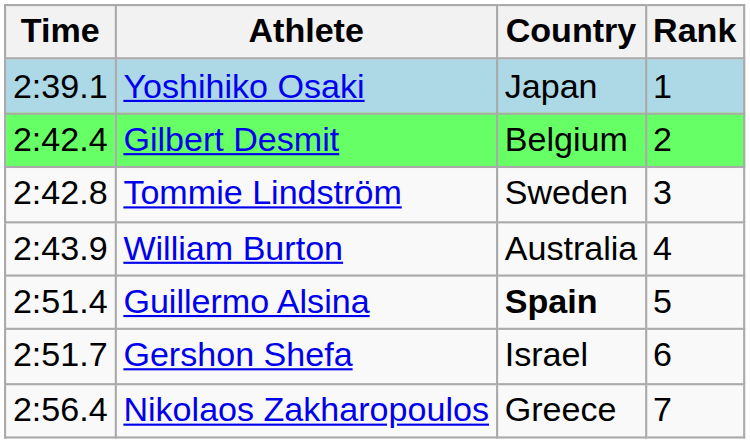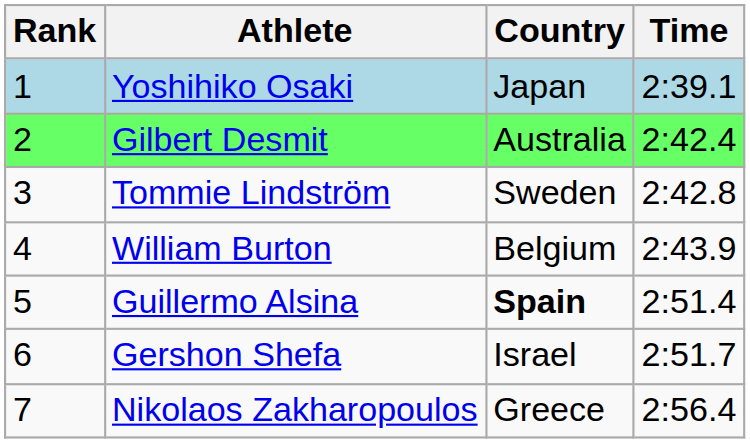columns swapped: Rank <-> Time
Gilbert Desmit | Country: Belgium -> Australia
William Burton | Country: Australia -> Belgium
